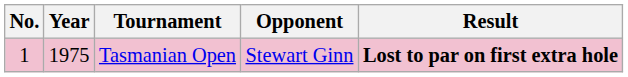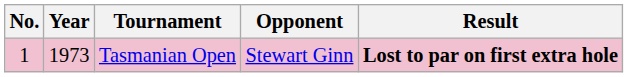Tasmanian Open | Year: 1975 -> 1973
